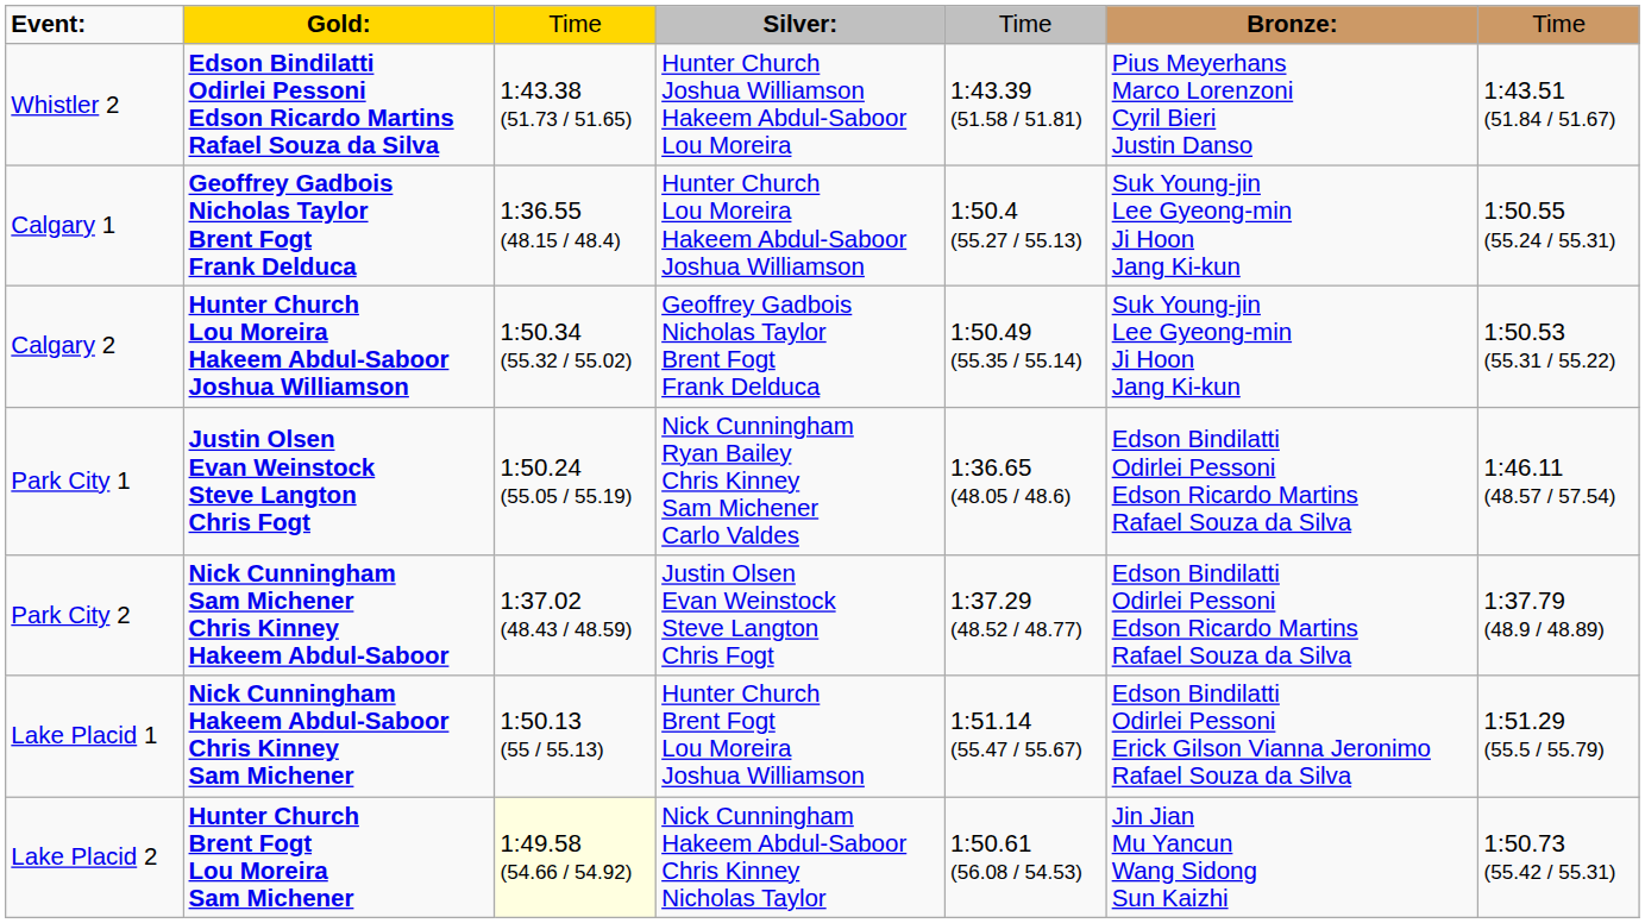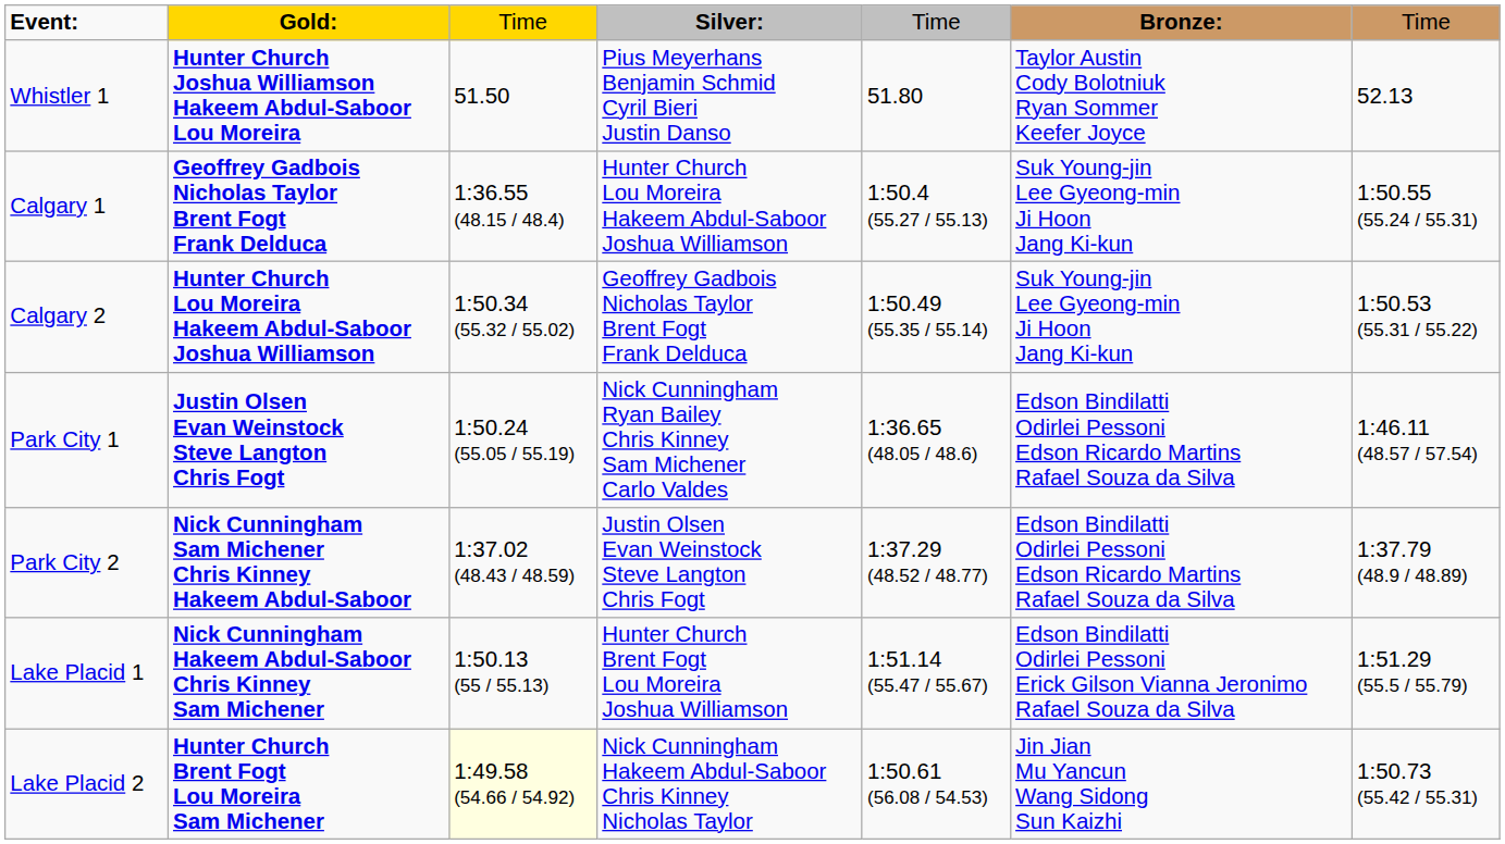+ row: Whistler 1 | Hunter Church Joshua Williamson Hakeem Abdul-Saboor Lou Moreira | 51.50 | Pius Meyerhans Benjamin Schmid Cyril Bieri Justin Danso | 51.80 | Taylor Austin Cody Bolotniuk Ryan Sommer Keefer Joyce | 52.13
- row: Whistler 2 | Edson Bindilatti Odirlei Pessoni Edson Ricardo Martins Rafael Souza da Silva | 1:43.38 (51.73 / 51.65) | Hunter Church Joshua Williamson Hakeem Abdul-Saboor Lou Moreira | 1:43.39 (51.58 / 51.81) | Pius Meyerhans Marco Lorenzoni Cyril Bieri Justin Danso | 1:43.51 (51.84 / 51.67)
